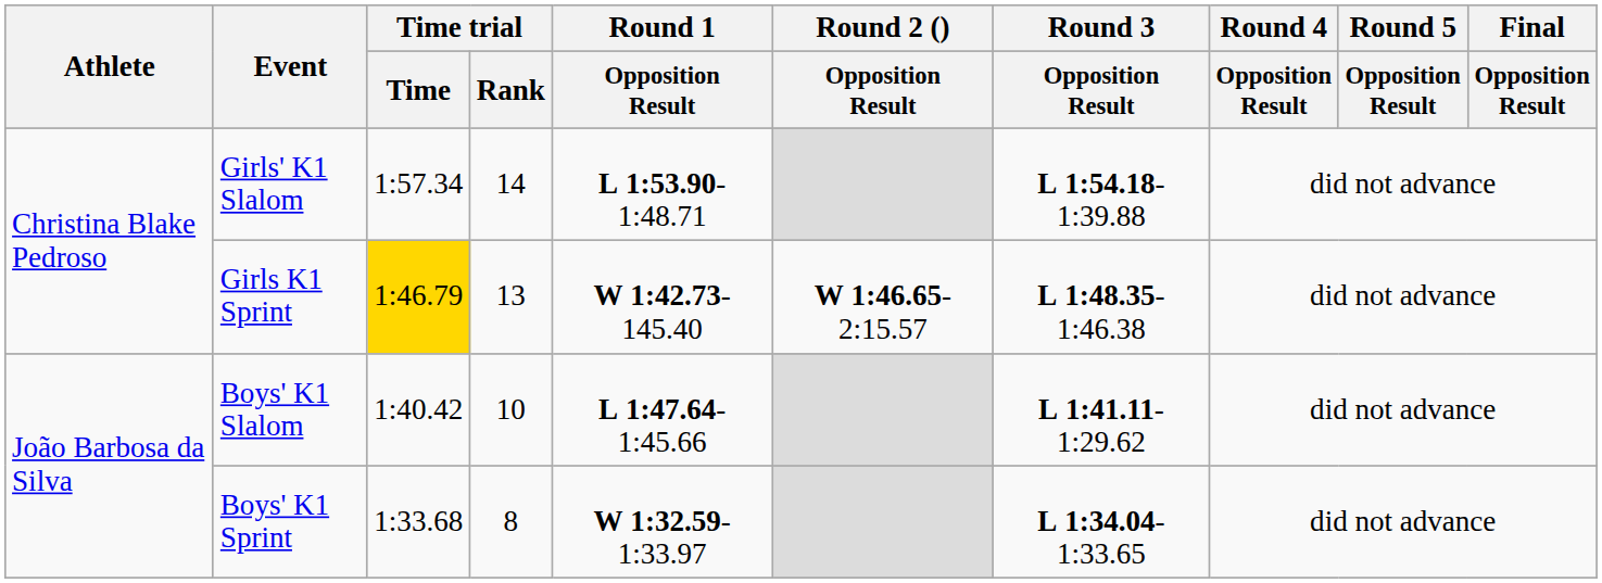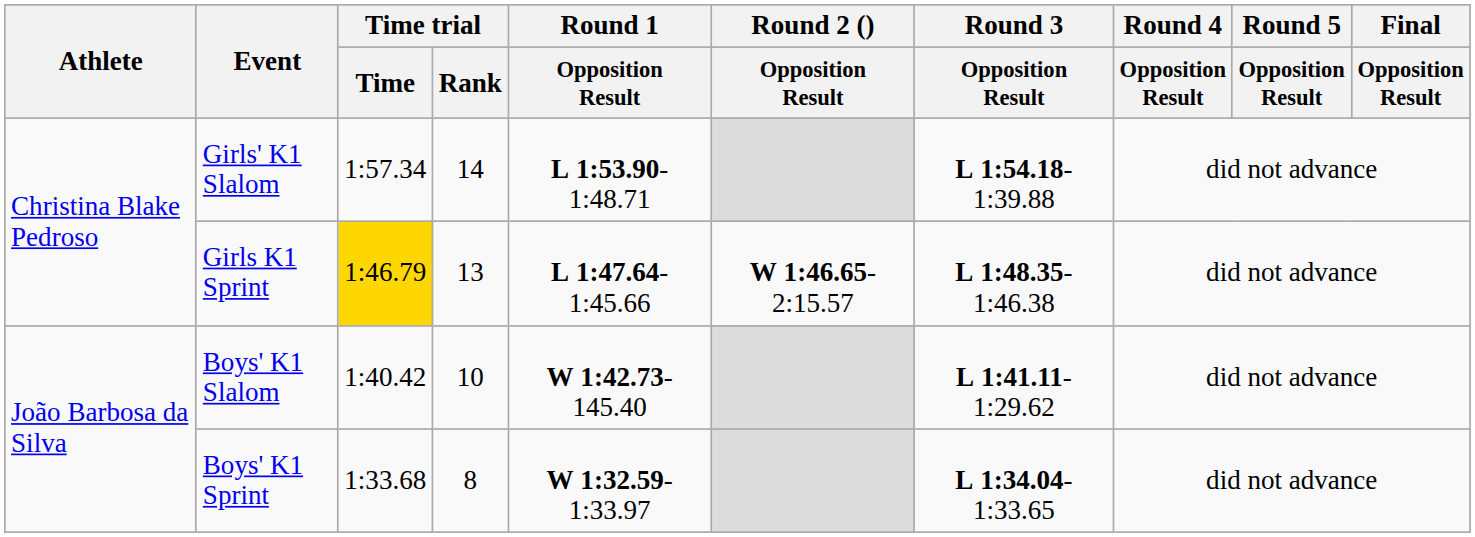Girls K1 Sprint | Round 1 / Opposition Result: W 1:42.73-145.40 -> L 1:47.64-1:45.66
Boys' K1 Slalom | Round 1 / Opposition Result: L 1:47.64-1:45.66 -> W 1:42.73-145.40
